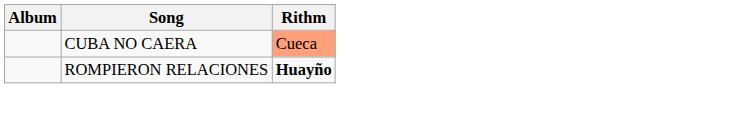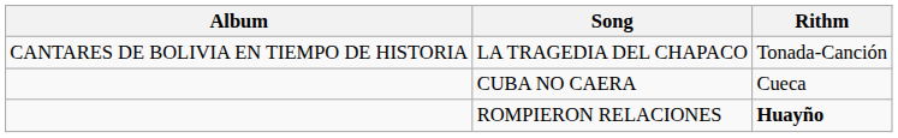+ row: CANTARES DE BOLIVIA EN TIEMPO DE HISTORIA | LA TRAGEDIA DEL CHAPACO | Tonada-Canción
CUBA NO CAERA | Rithm: lightsalmon background -> no background
